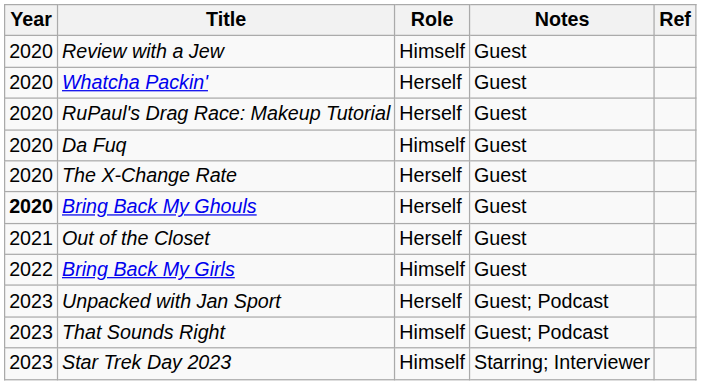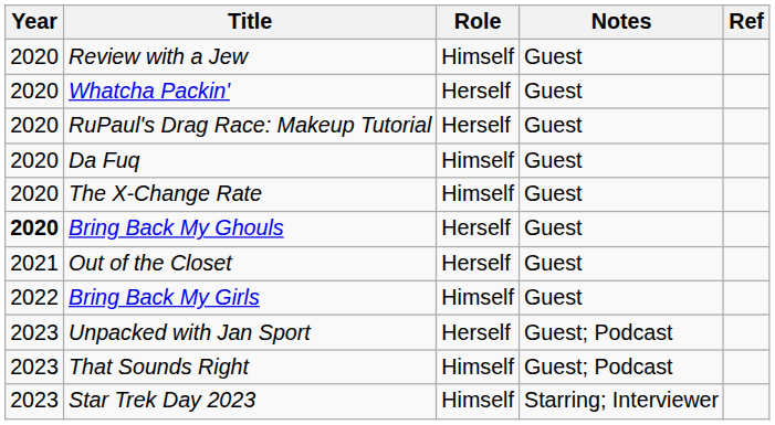The X-Change Rate | Role: Herself -> Himself
